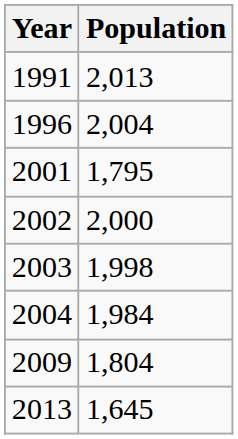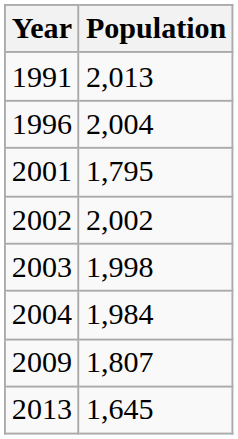2002 | Population: 2,000 -> 2,002
2009 | Population: 1,804 -> 1,807
